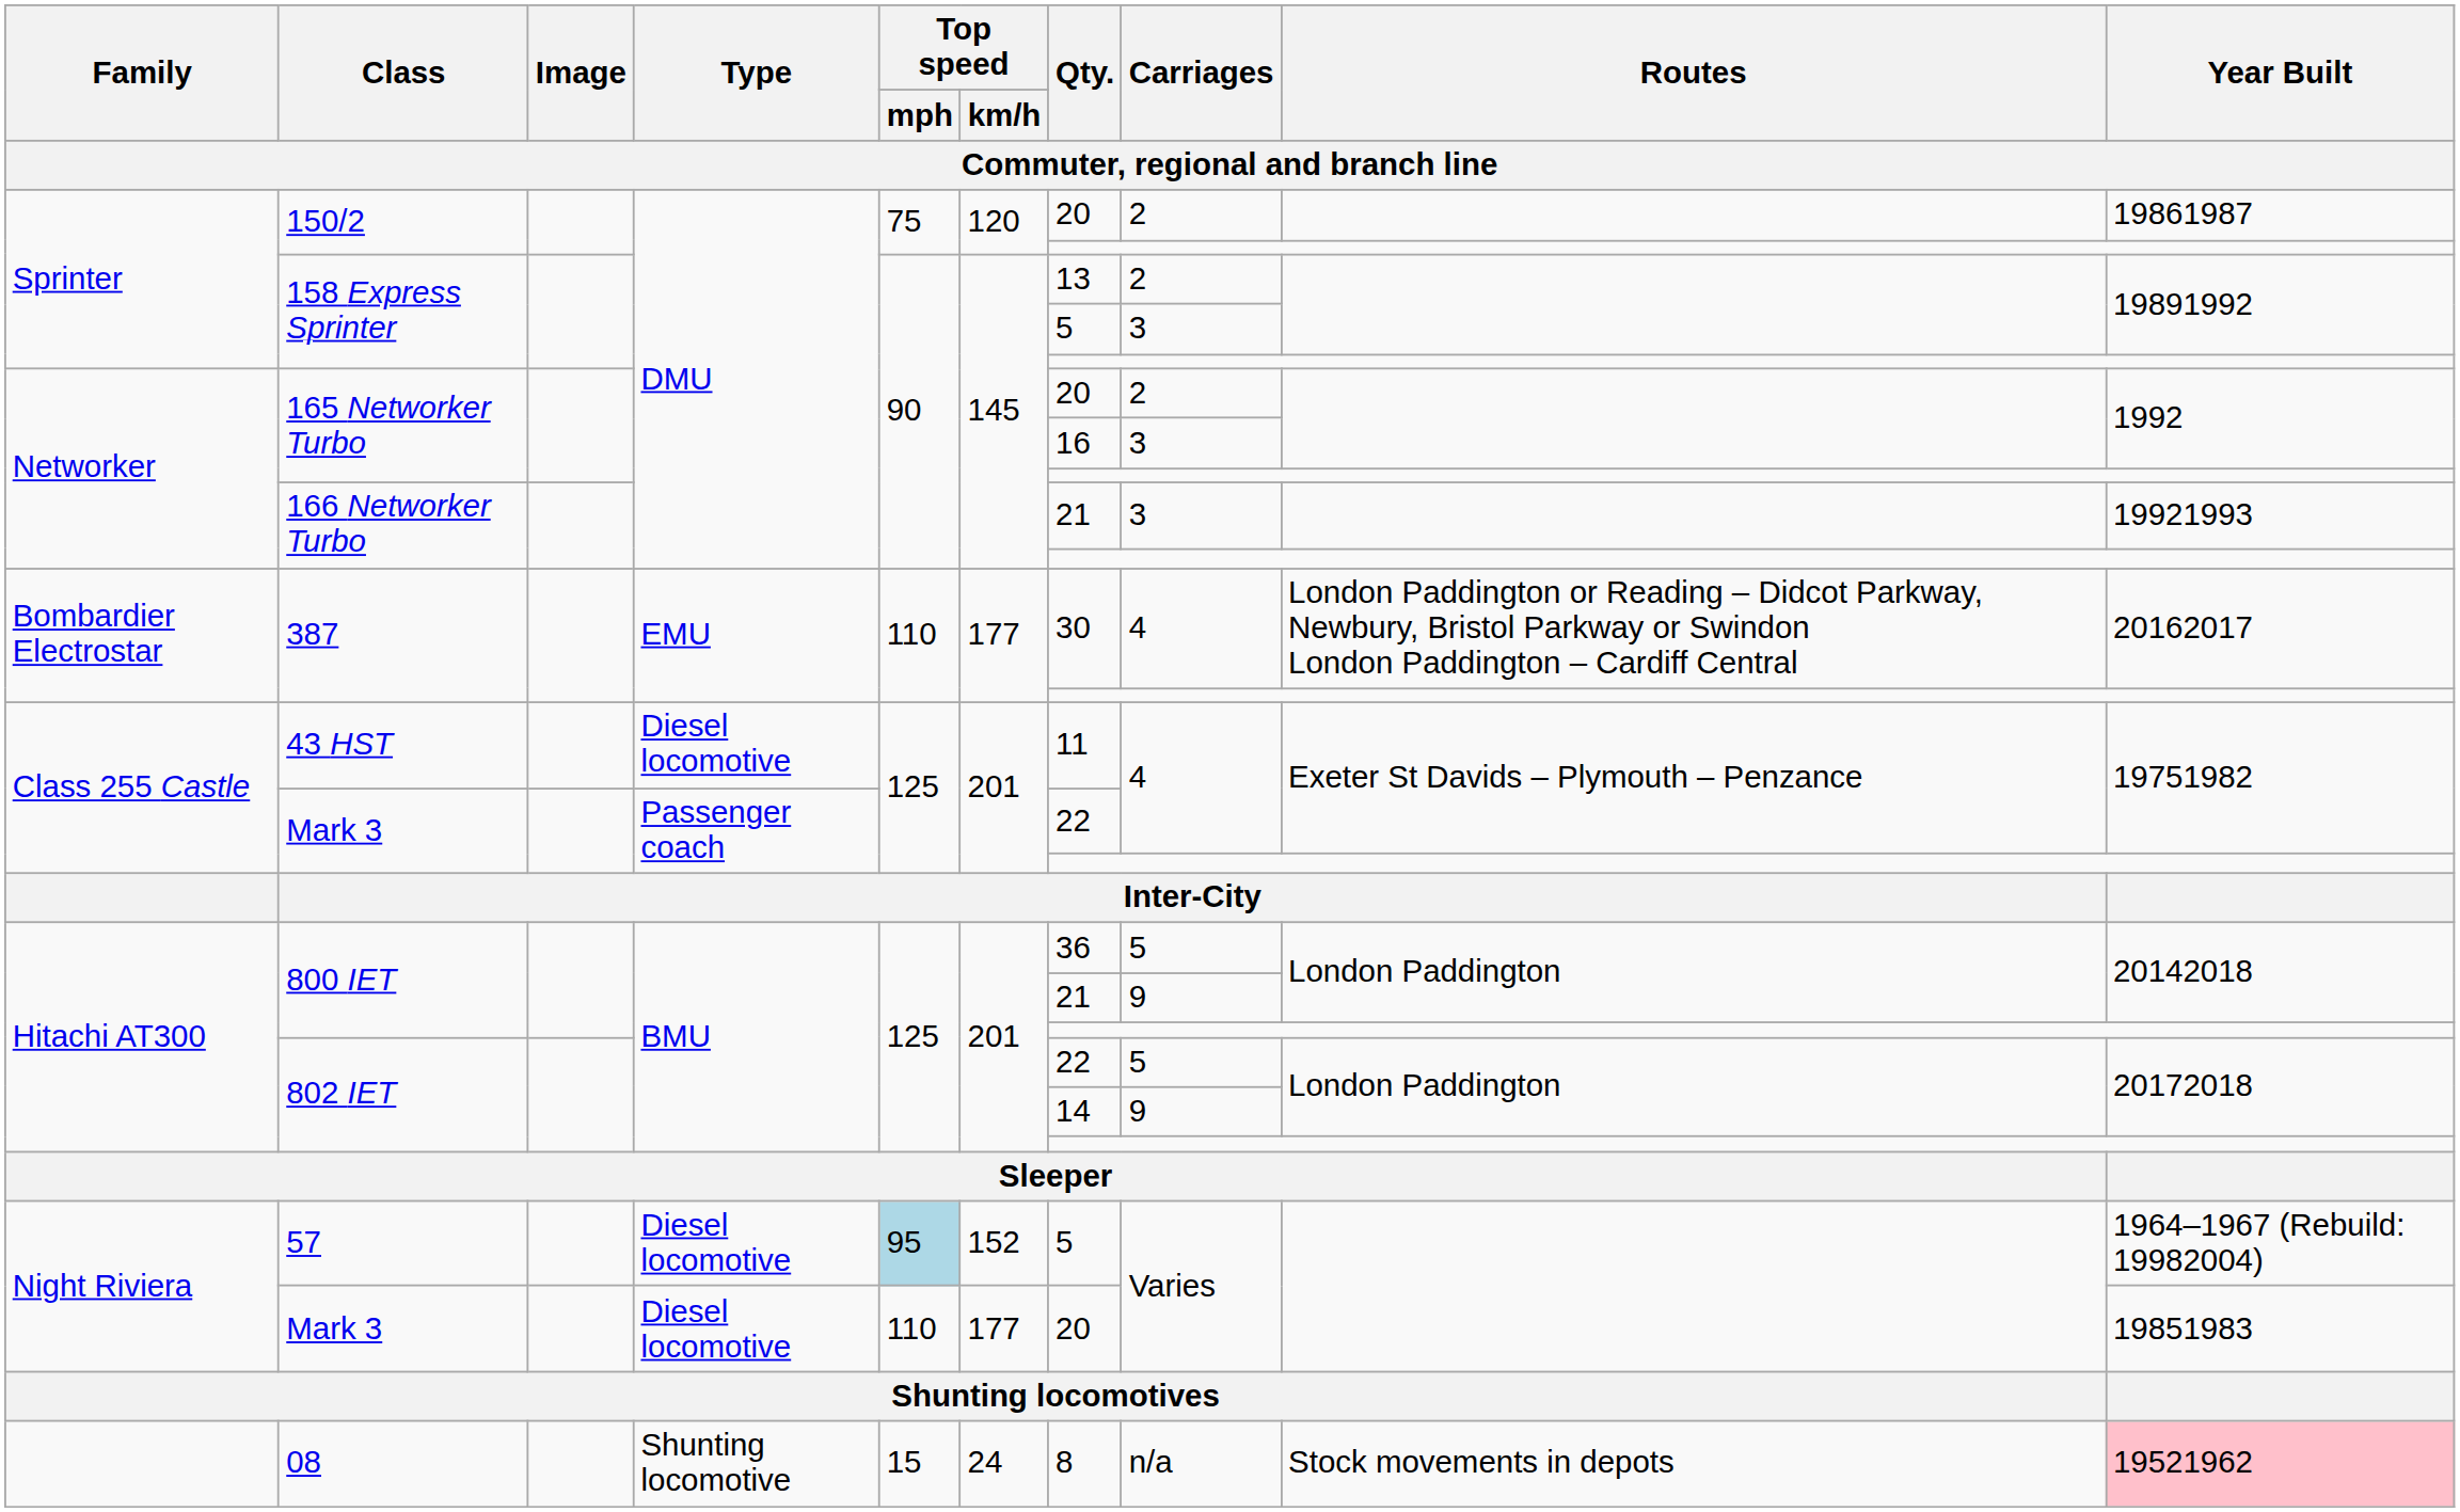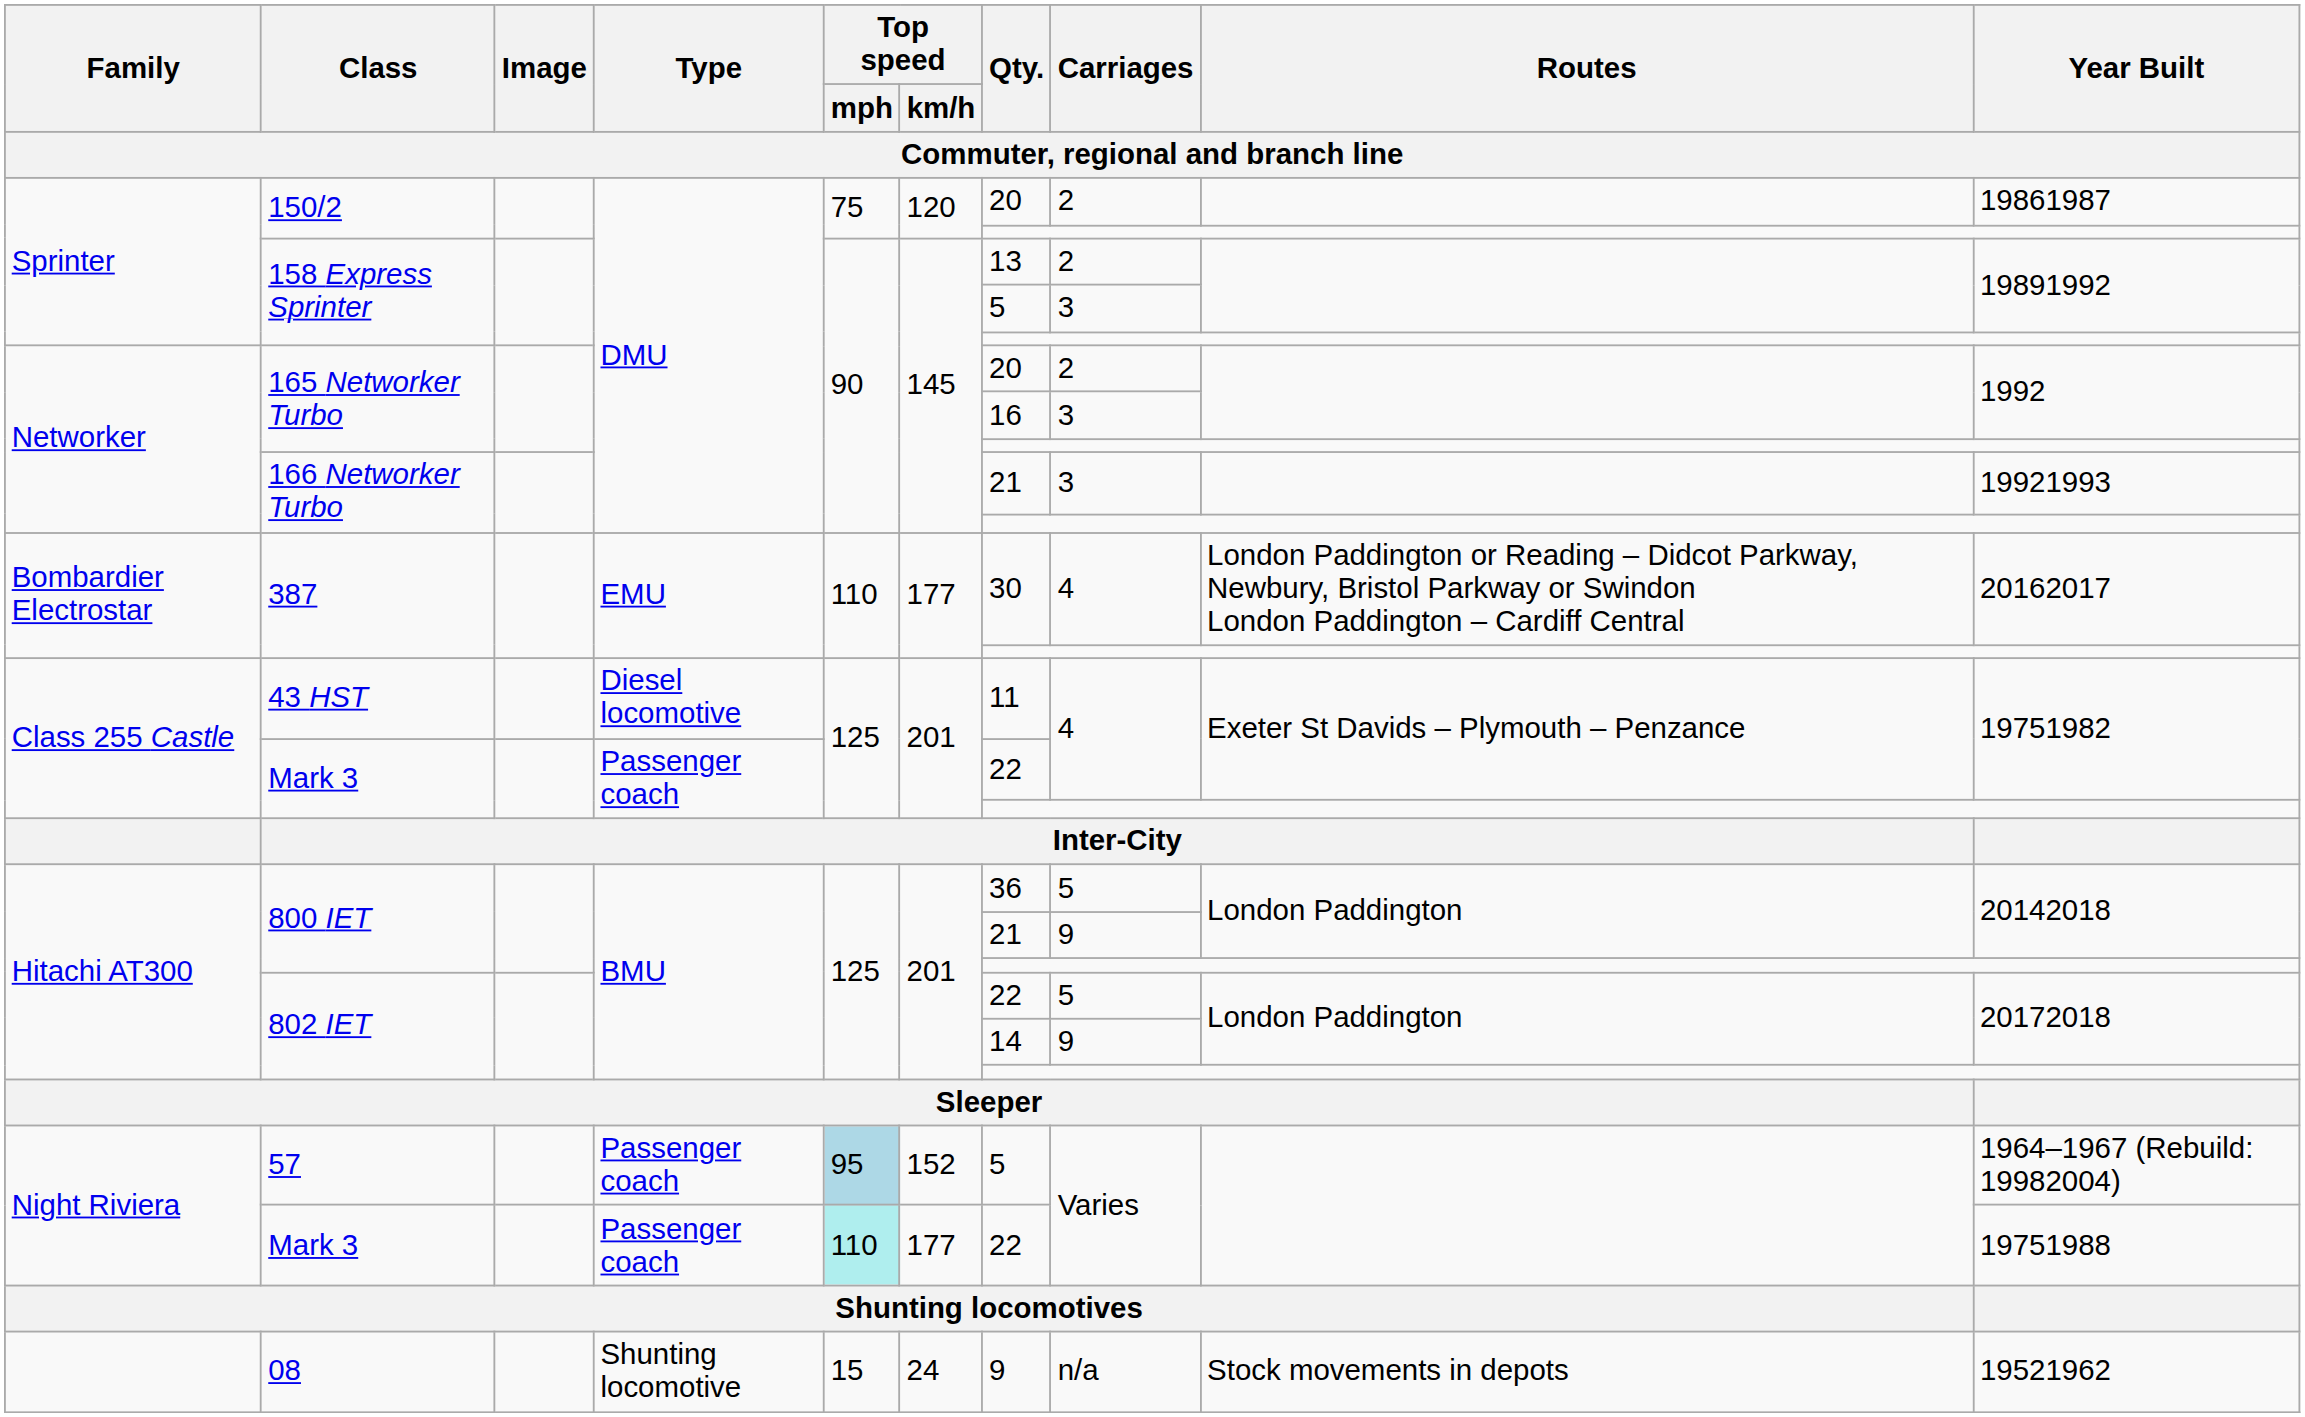57 | Type: Diesel locomotive -> Passenger coach
Night Riviera / Mark 3 | Type: Diesel locomotive -> Passenger coach
Night Riviera / Mark 3 | Top speed / mph: no background -> paleturquoise background
Night Riviera / Mark 3 | Qty.: 20 -> 22
Night Riviera / Mark 3 | Year Built: 19851983 -> 19751988
08 | Qty.: 8 -> 9
08 | Year Built: pink background -> no background
